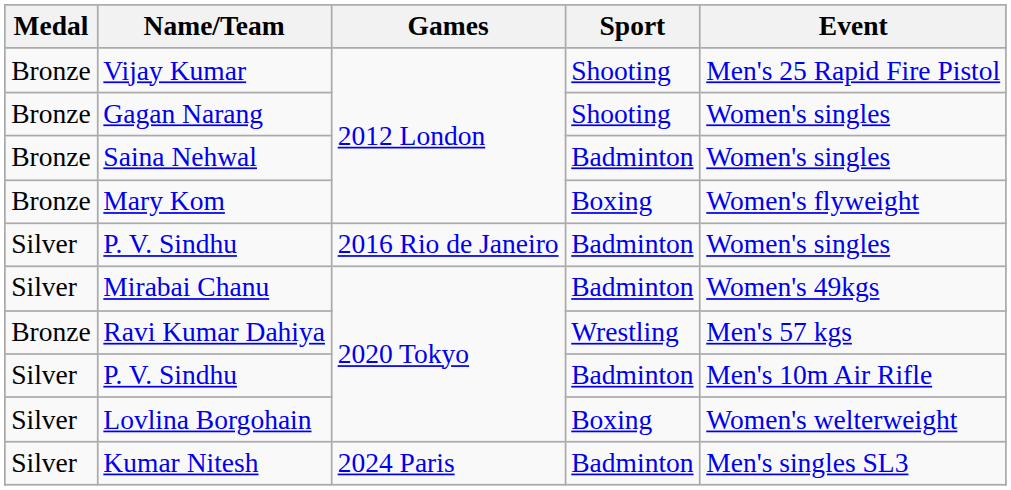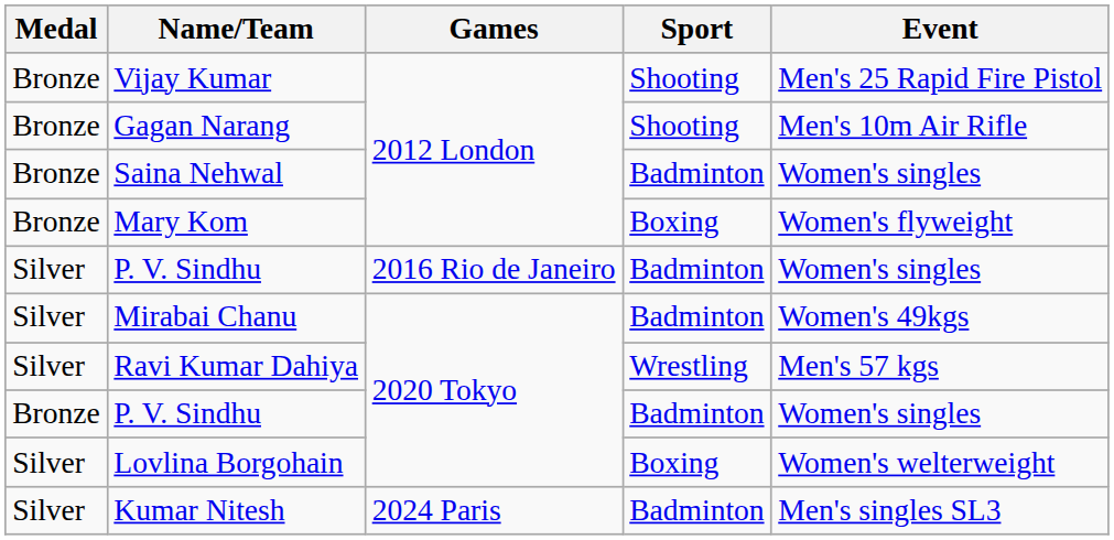Gagan Narang | Event: Women's singles -> Men's 10m Air Rifle
Ravi Kumar Dahiya | Medal: Bronze -> Silver
P. V. Sindhu / 2020 Tokyo | Medal: Silver -> Bronze
P. V. Sindhu / 2020 Tokyo | Event: Men's 10m Air Rifle -> Women's singles
